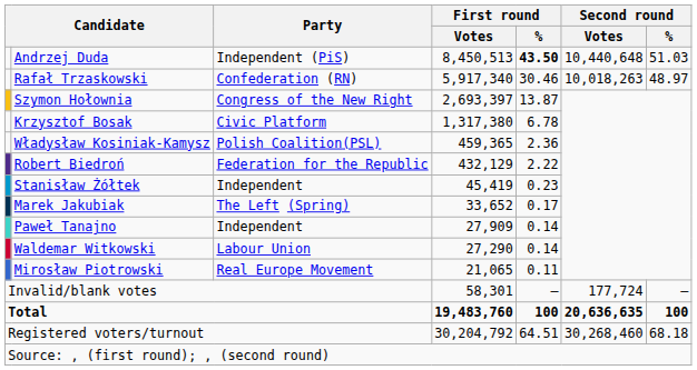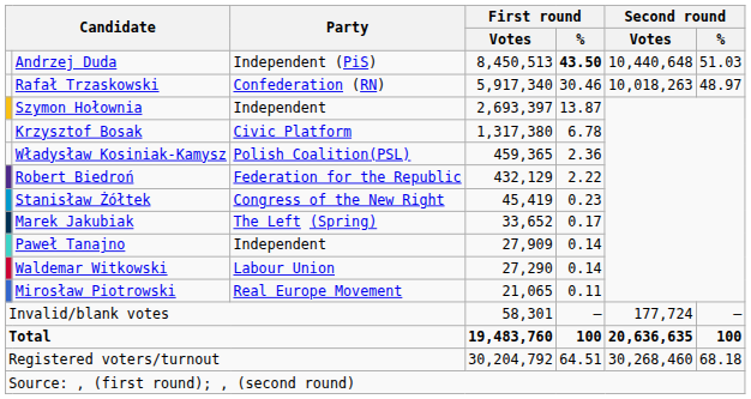Szymon Hołownia | Party: Congress of the New Right -> Independent
Stanisław Żółtek | Party: Independent -> Congress of the New Right
